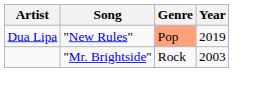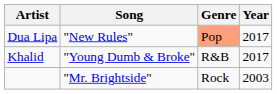Dua Lipa | Year: 2019 -> 2017
+ row: Khalid | "Young Dumb & Broke" | R&B | 2017
